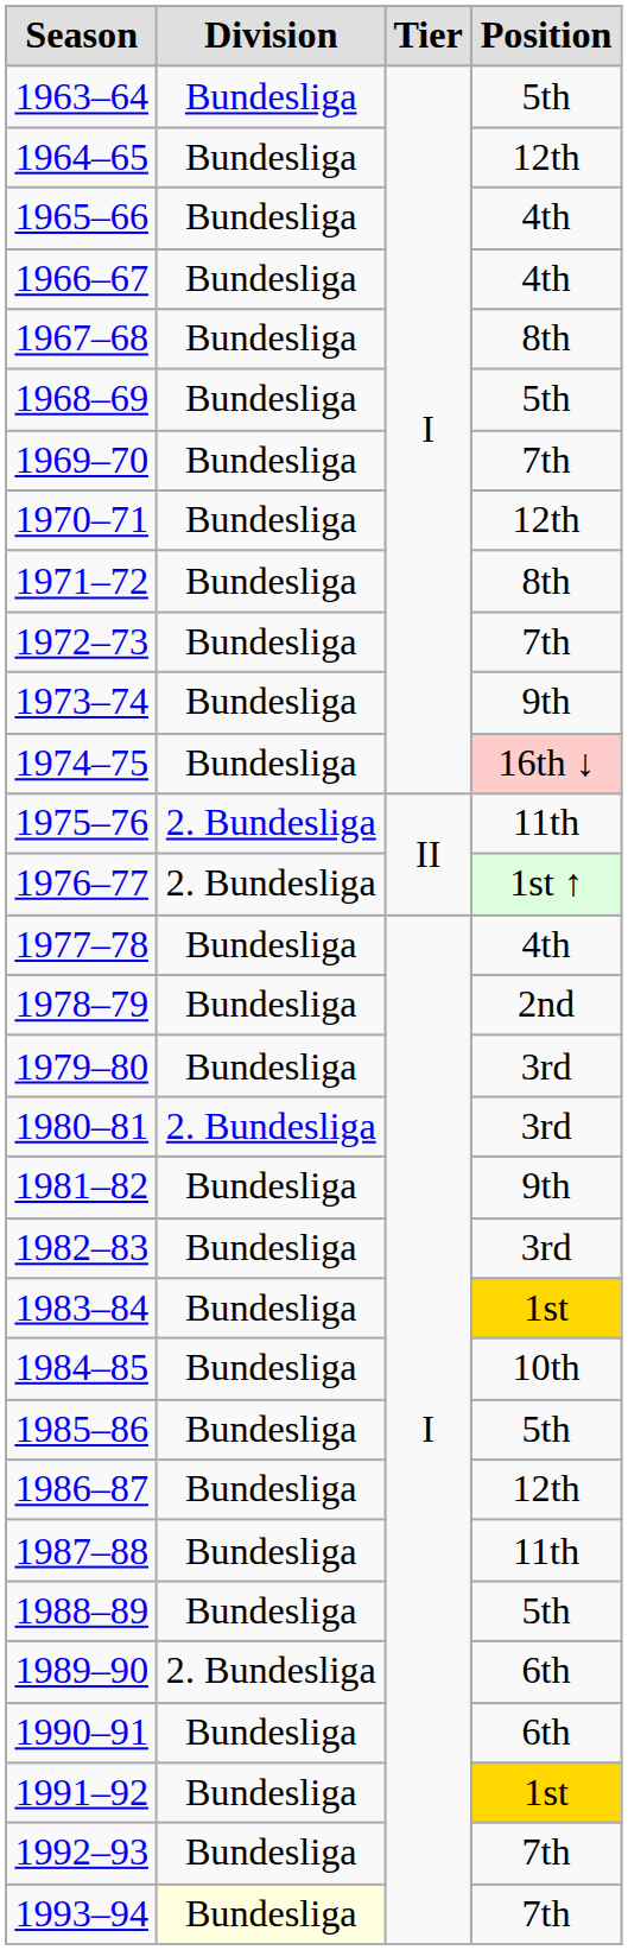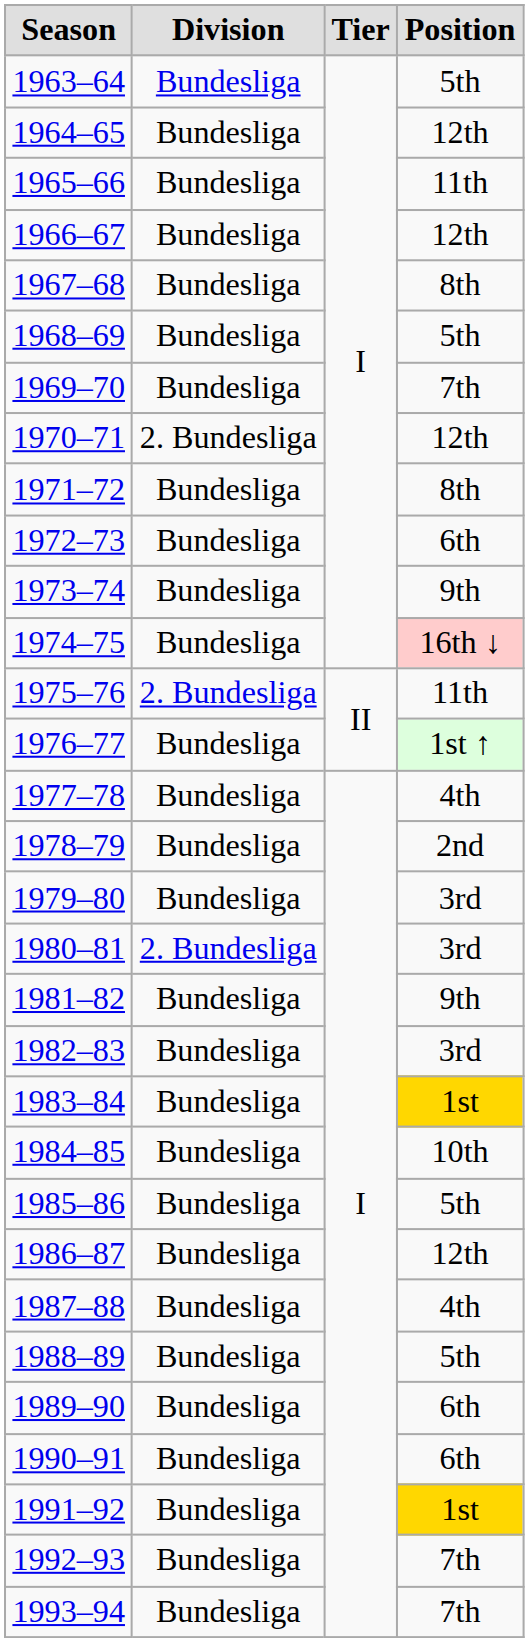1965–66 | Position: 4th -> 11th
1966–67 | Position: 4th -> 12th
1970–71 | Division: Bundesliga -> 2. Bundesliga
1972–73 | Position: 7th -> 6th
1976–77 | Division: 2. Bundesliga -> Bundesliga
1987–88 | Position: 11th -> 4th
1989–90 | Division: 2. Bundesliga -> Bundesliga
1993–94 | Division: lightyellow background -> no background
